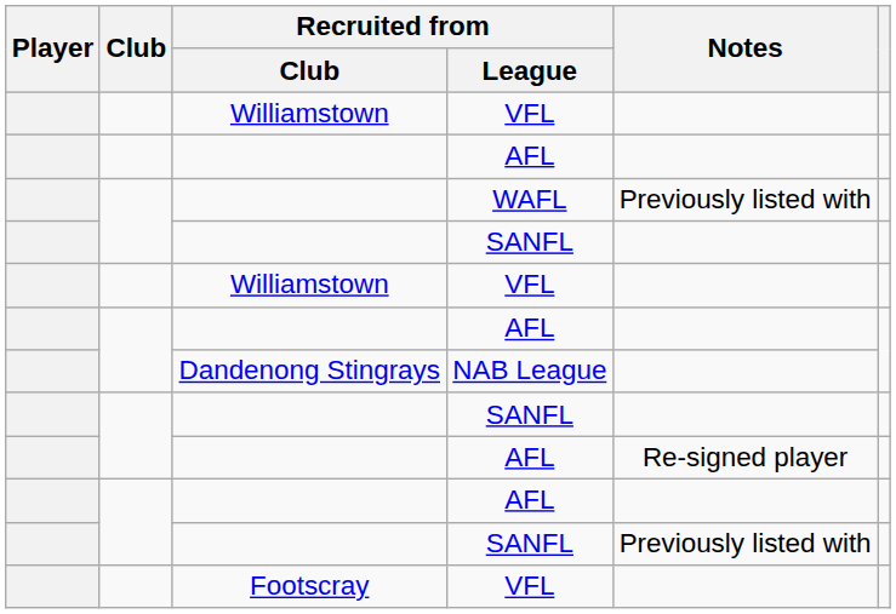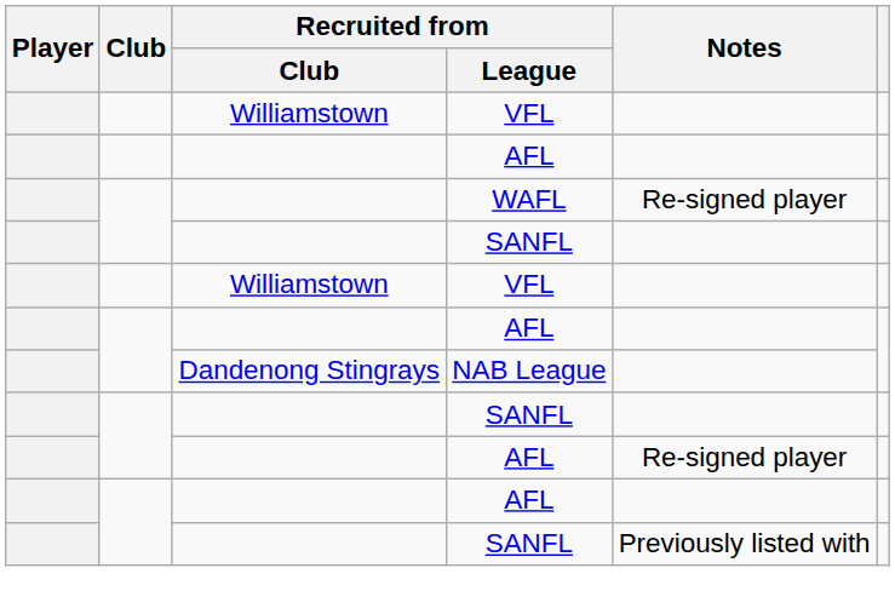WAFL | Notes: Previously listed with -> Re-signed player
- row: Footscray | VFL
